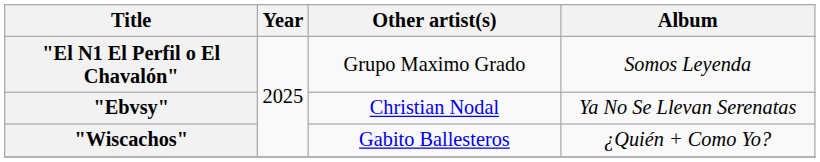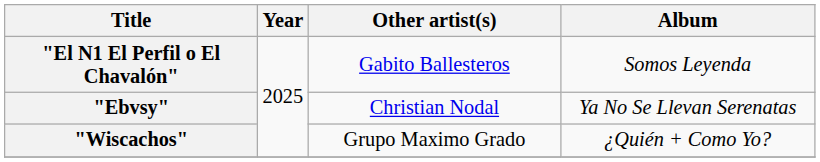"El N1 El Perfil o El Chavalón" | Other artist(s): Grupo Maximo Grado -> Gabito Ballesteros
"Wiscachos" | Other artist(s): Gabito Ballesteros -> Grupo Maximo Grado
